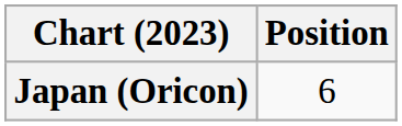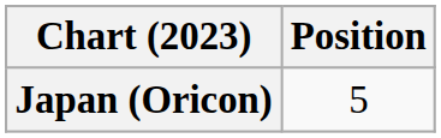Japan (Oricon) | Position: 6 -> 5
